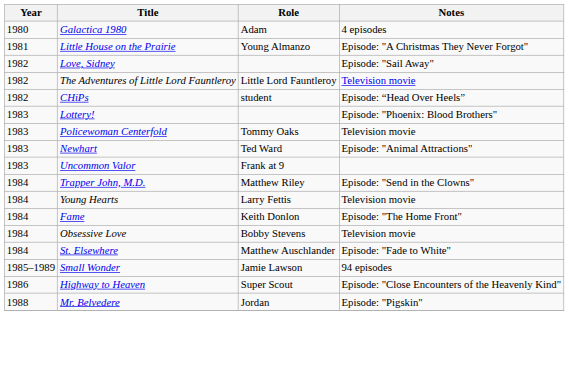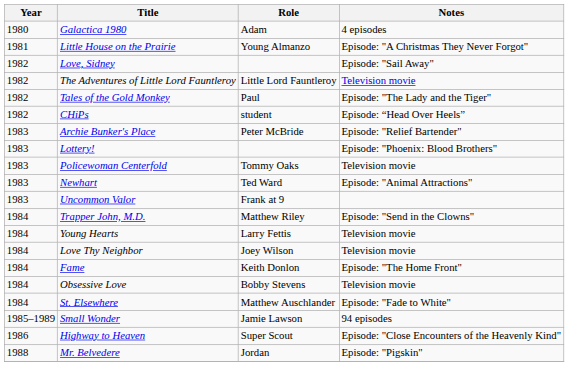+ row: 1982 | Tales of the Gold Monkey | Paul | Episode: "The Lady and the Tiger"
+ row: 1983 | Archie Bunker's Place | Peter McBride | Episode: "Relief Bartender"
+ row: 1984 | Love Thy Neighbor | Joey Wilson | Television movie
